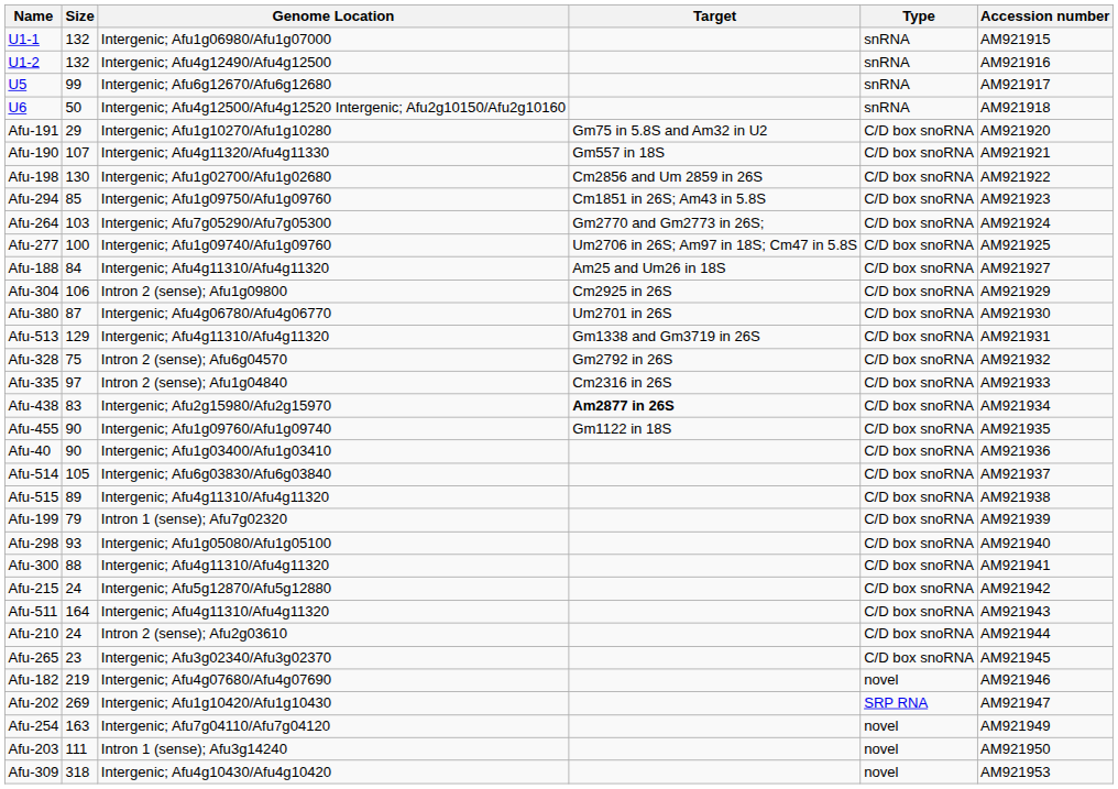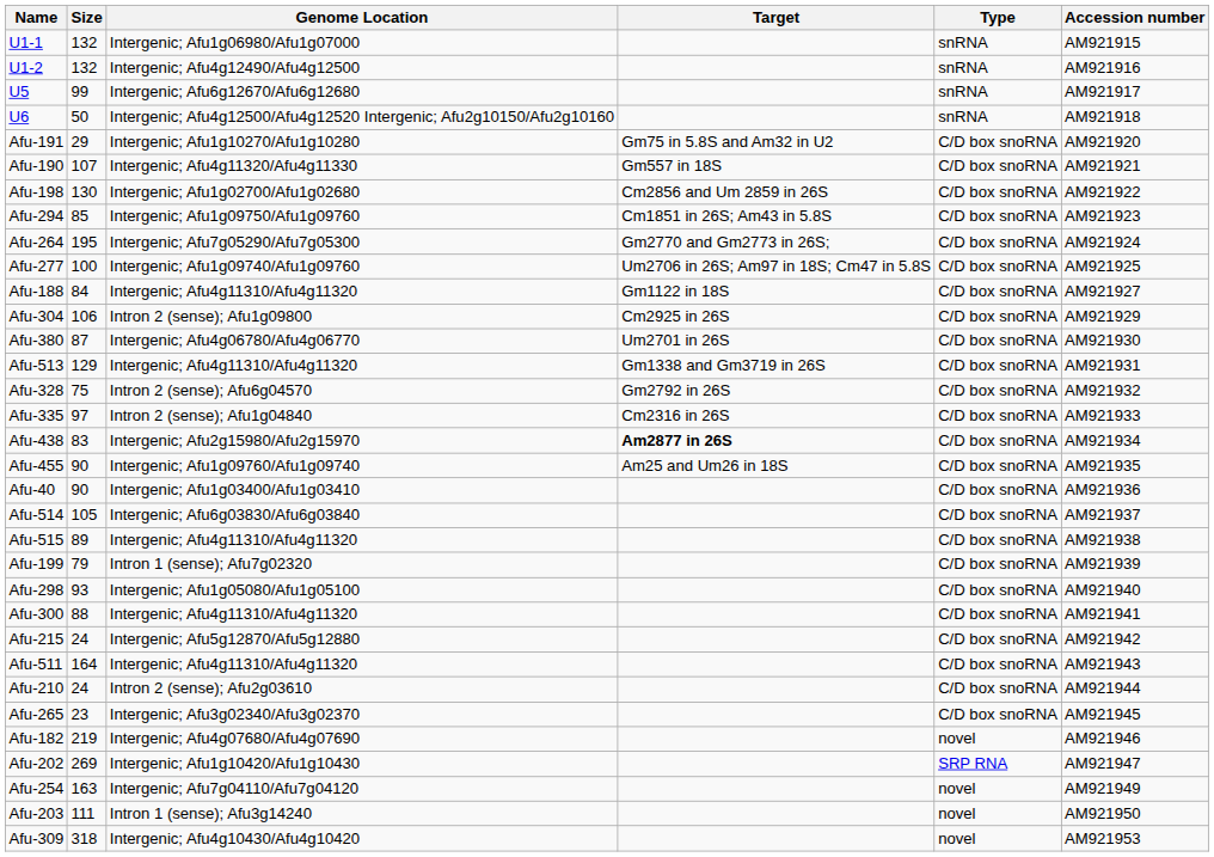Afu-264 | Size: 103 -> 195
Afu-188 | Target: Am25 and Um26 in 18S -> Gm1122 in 18S
Afu-455 | Target: Gm1122 in 18S -> Am25 and Um26 in 18S
